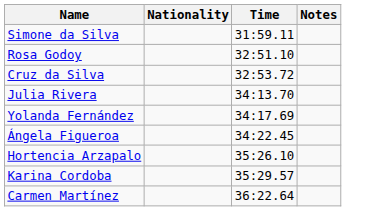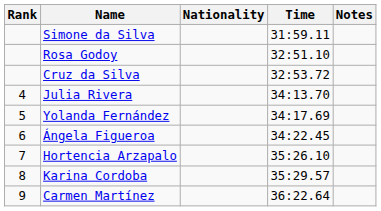+ column: Rank | 4 | 5 | 6 | 7 | 8 | 9
